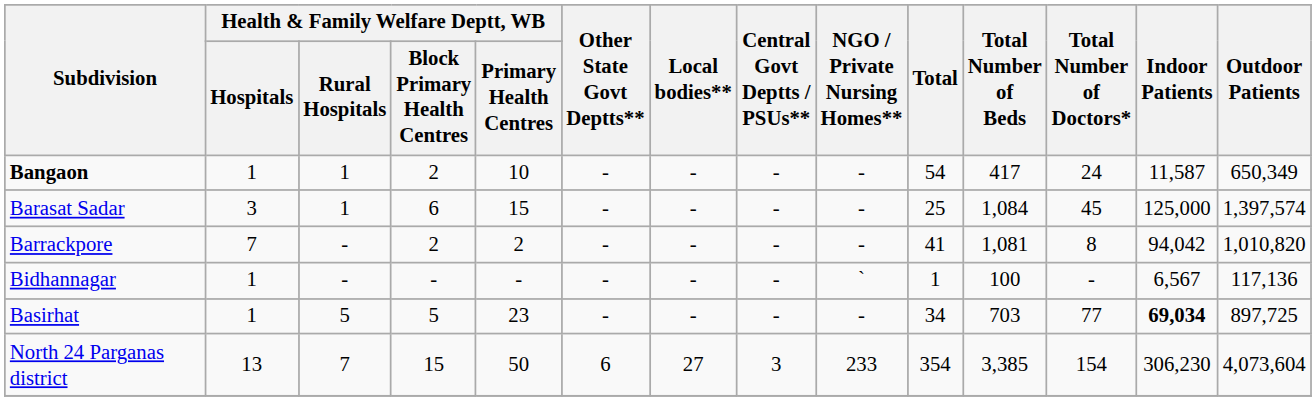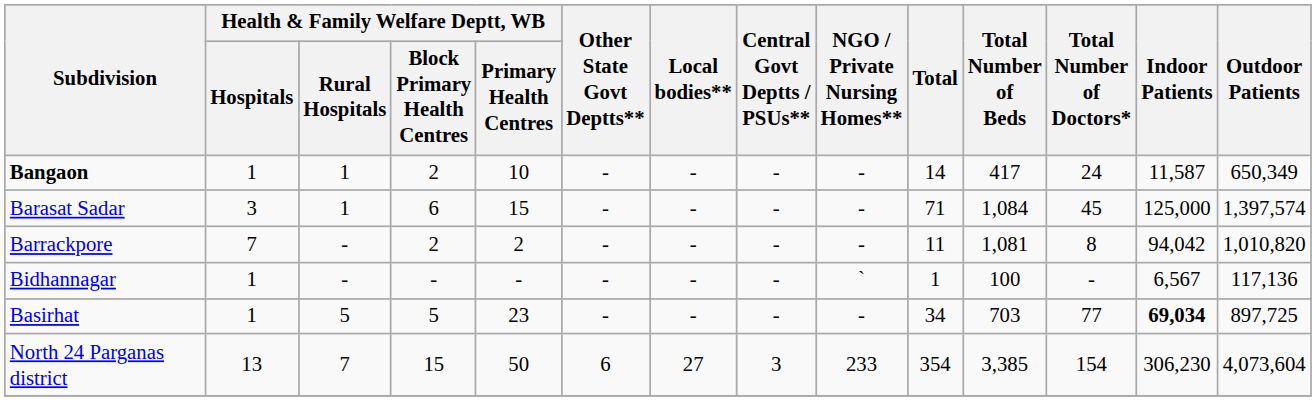Bangaon | Total: 54 -> 14
Barasat Sadar | Total: 25 -> 71
Barrackpore | Total: 41 -> 11
